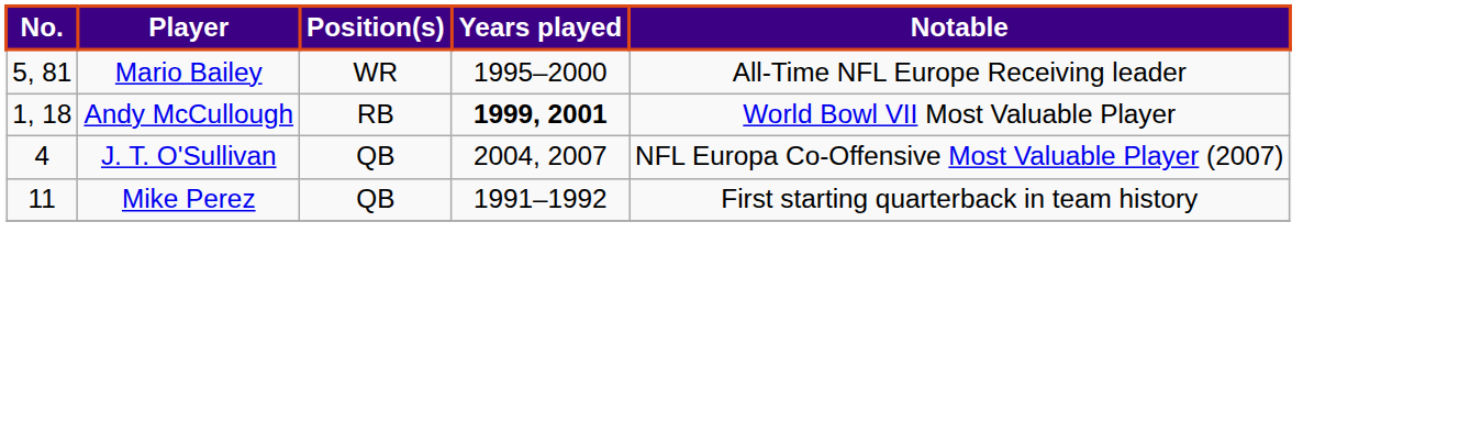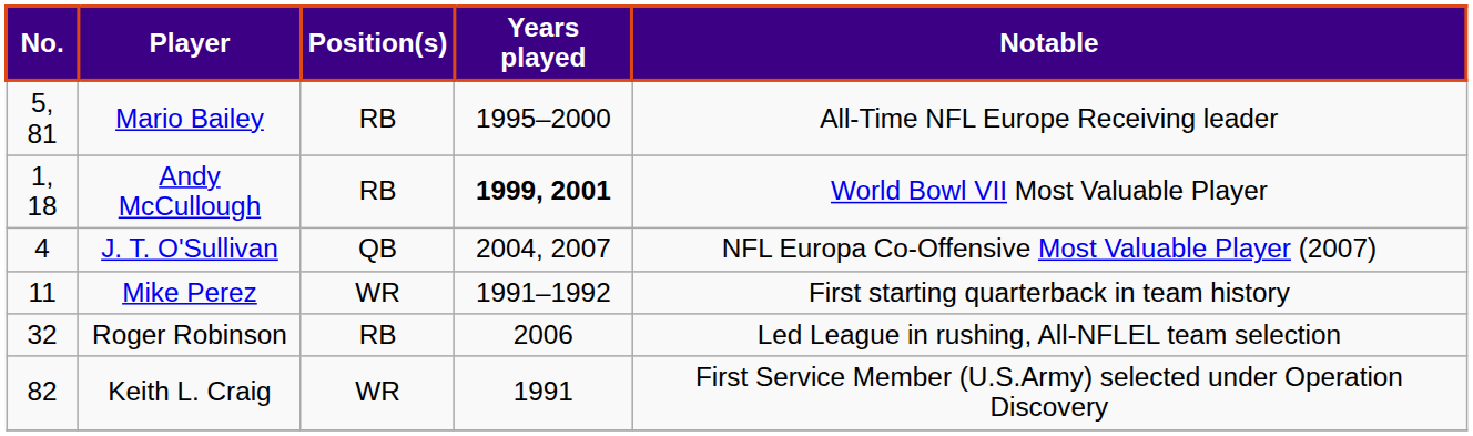Mario Bailey | Position(s): WR -> RB
Mike Perez | Position(s): QB -> WR
+ row: 32 | Roger Robinson | RB | 2006 | Led League in rushing, All-NFLEL team selection
+ row: 82 | Keith L. Craig | WR | 1991 | First Service Member (U.S.Army) selected under Operation Discovery
